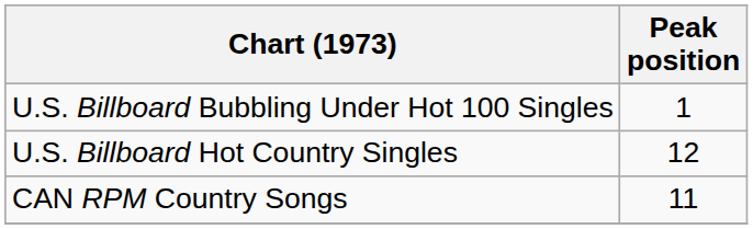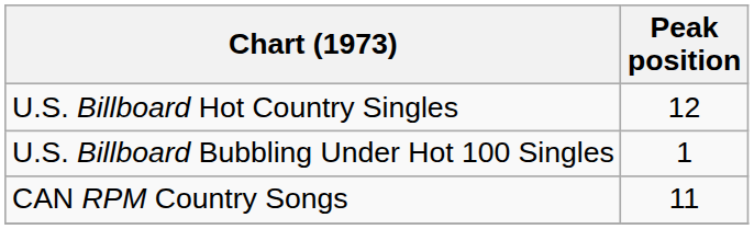rows swapped: U.S. Billboard Hot Country Singles <-> U.S. Billboard Bubbling Under Hot 100 Singles
